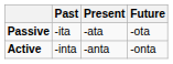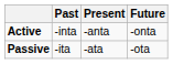rows swapped: Active <-> Passive
